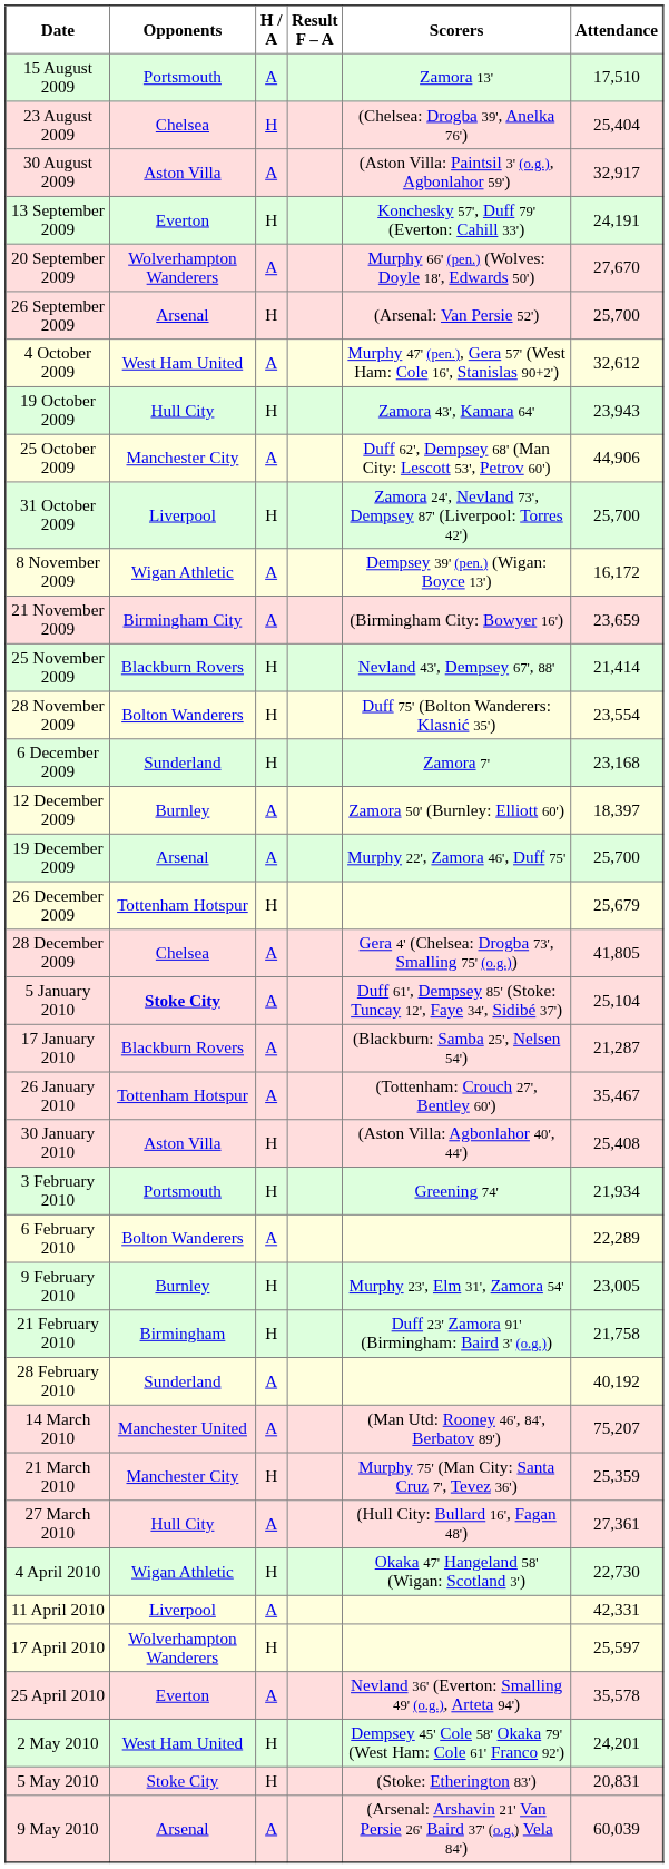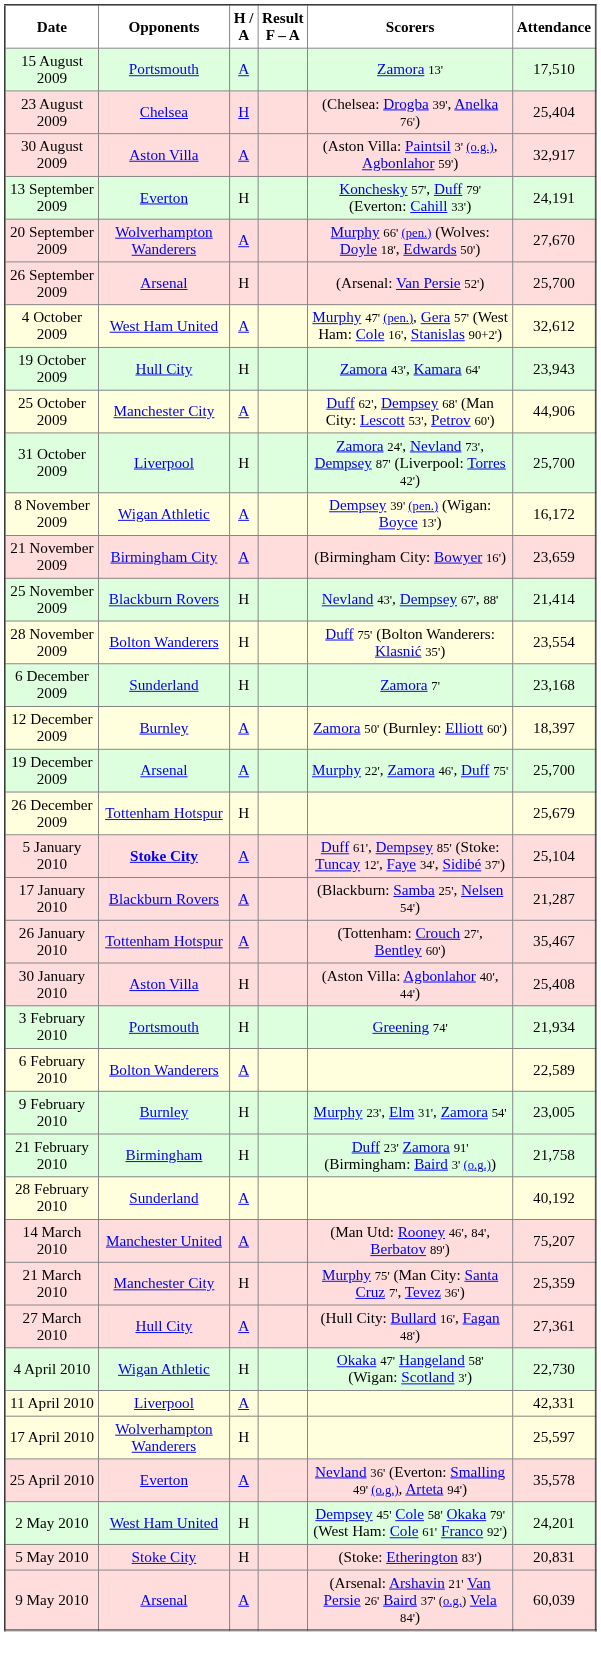- row: 28 December 2009 | Chelsea | A | Gera 4' (Chelsea: Drogba 73', Smalling 75' (o.g.)) | 41,805
6 February 2010 | Attendance: 22,289 -> 22,589
